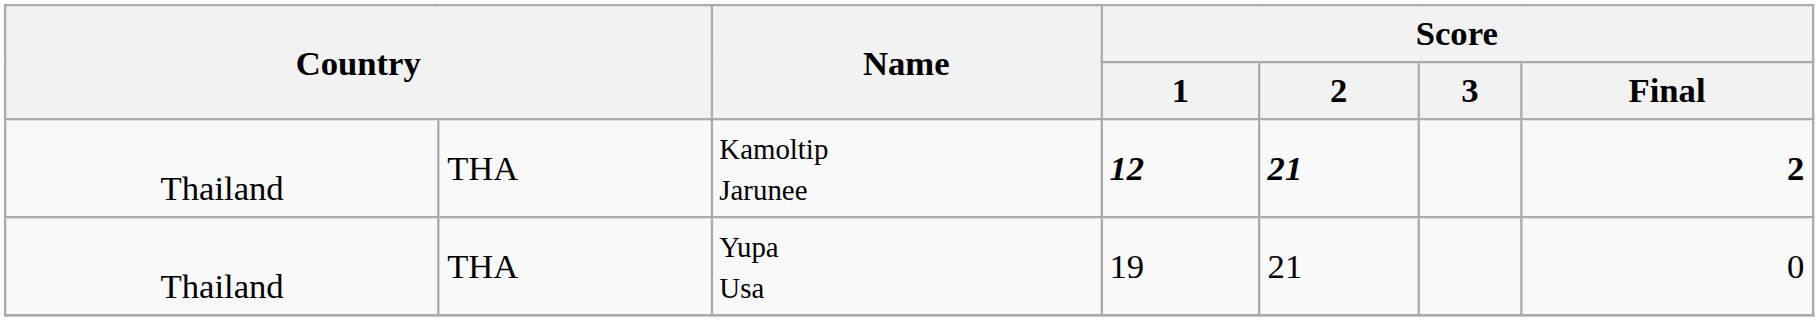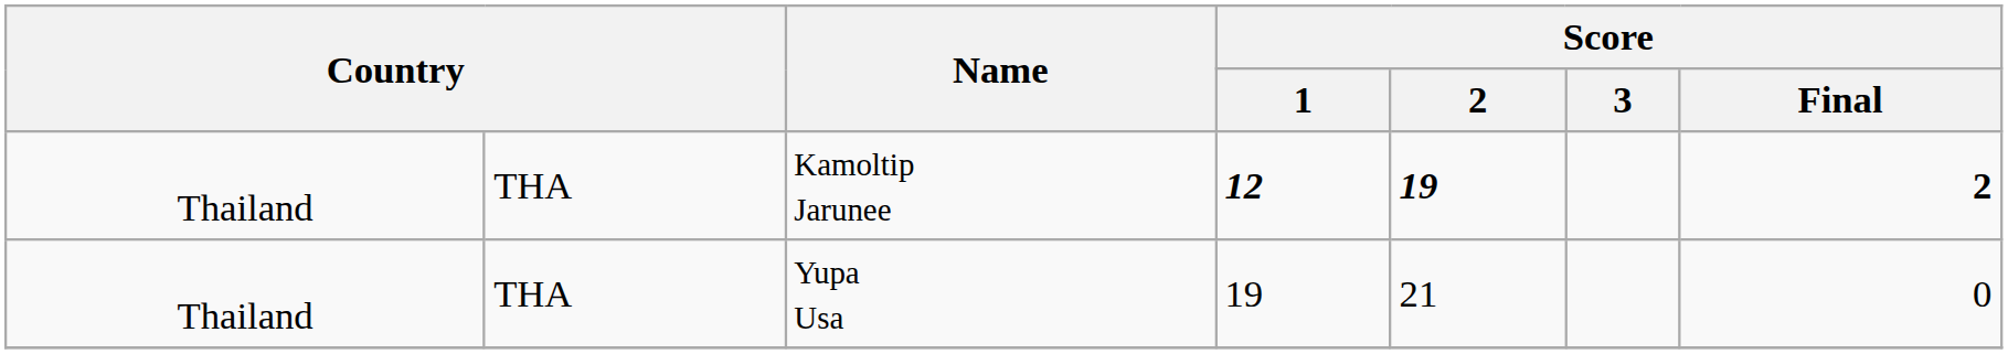Kamoltip Jarunee | Score / 2: 21 -> 19
